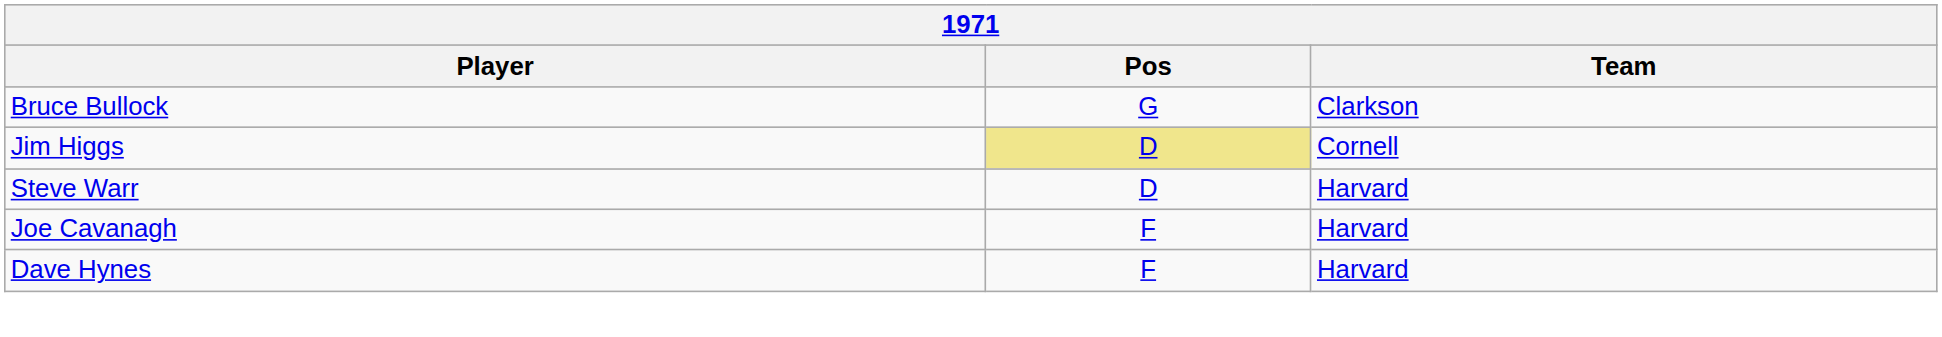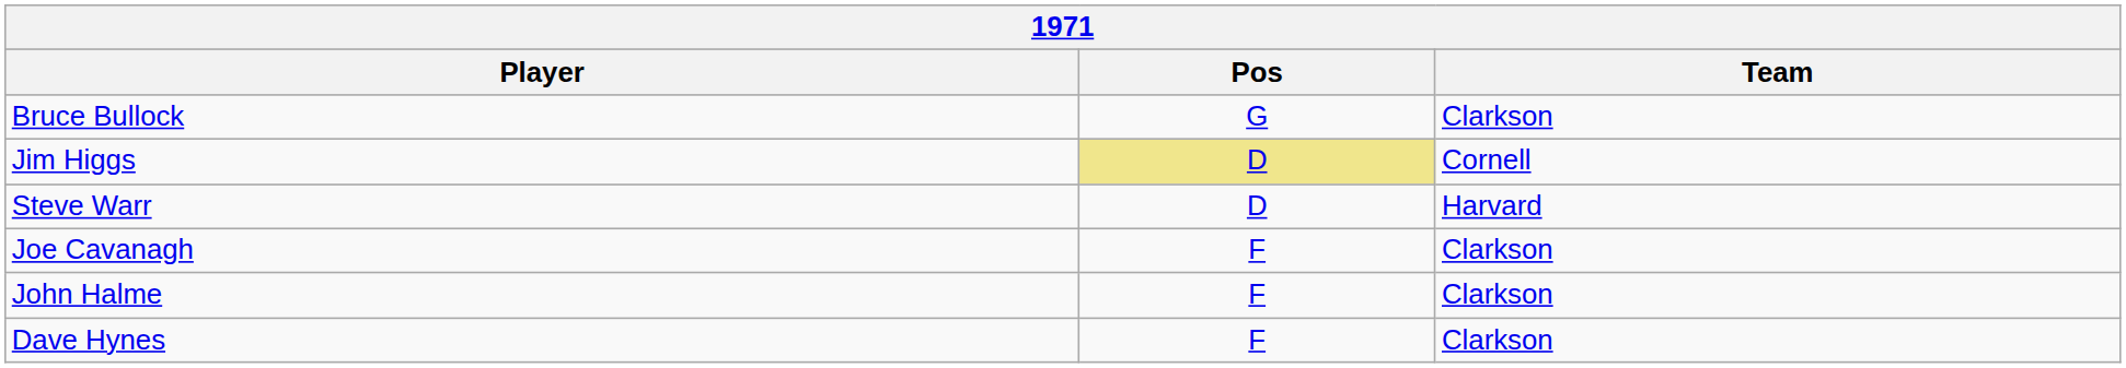Joe Cavanagh | Team: Harvard -> Clarkson
+ row: John Halme | F | Clarkson
Dave Hynes | Team: Harvard -> Clarkson
